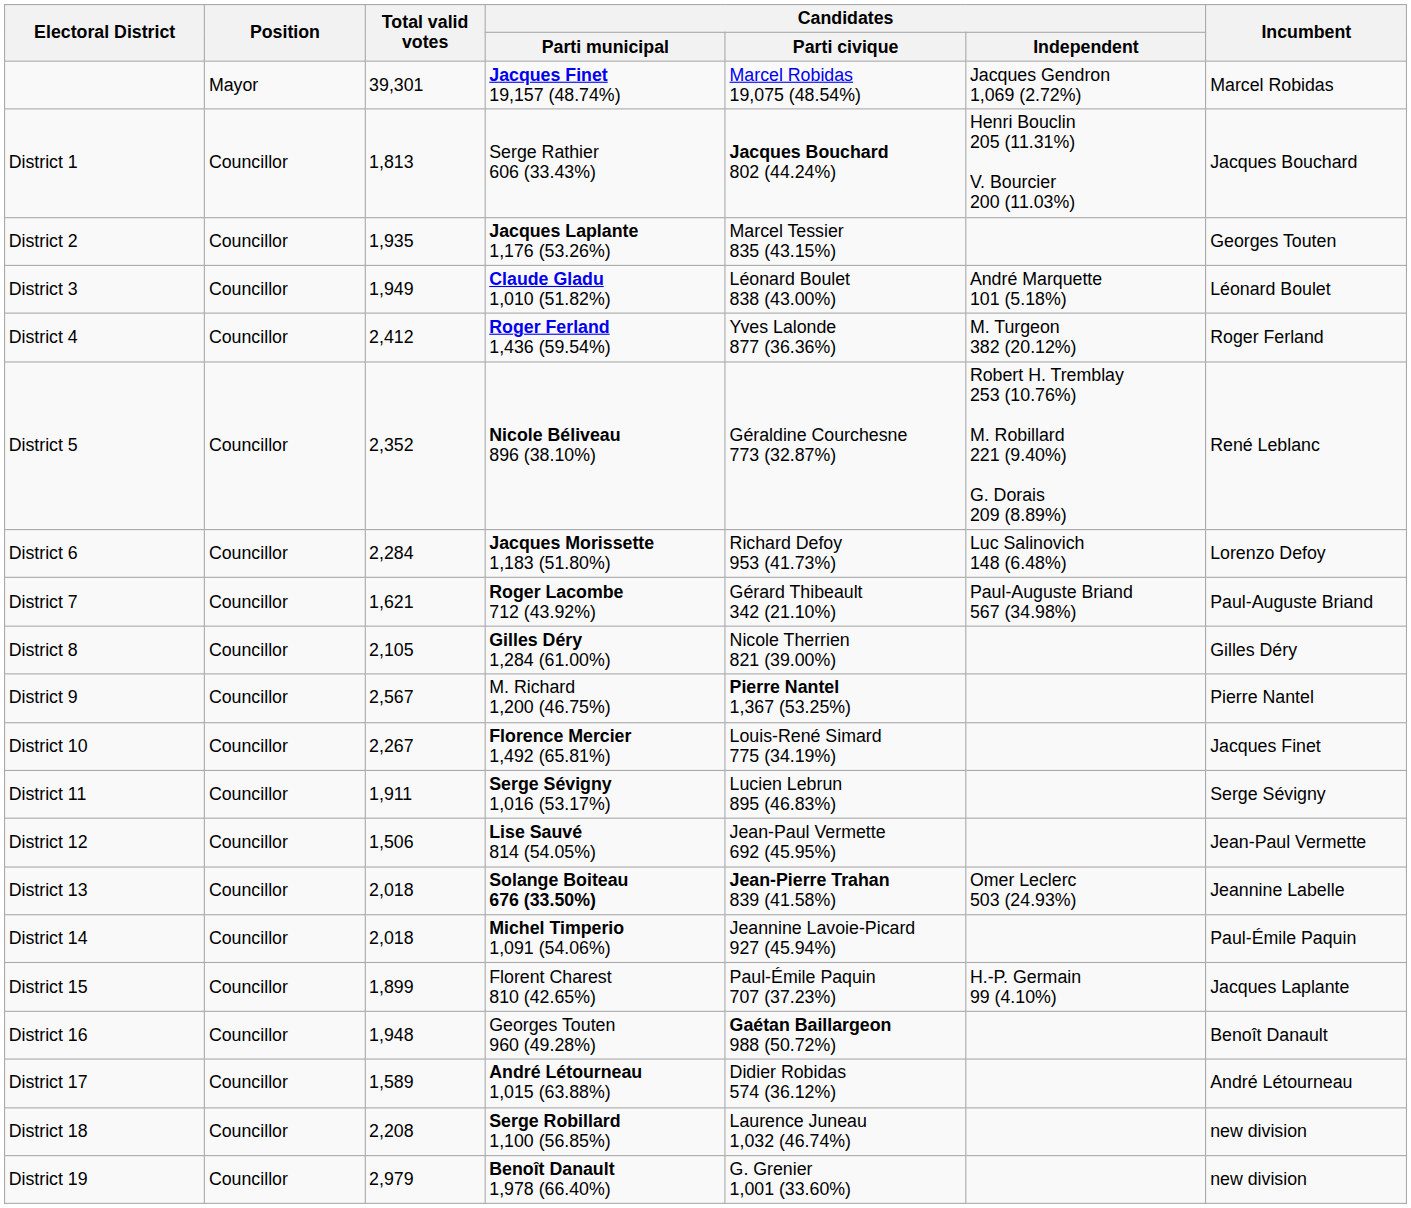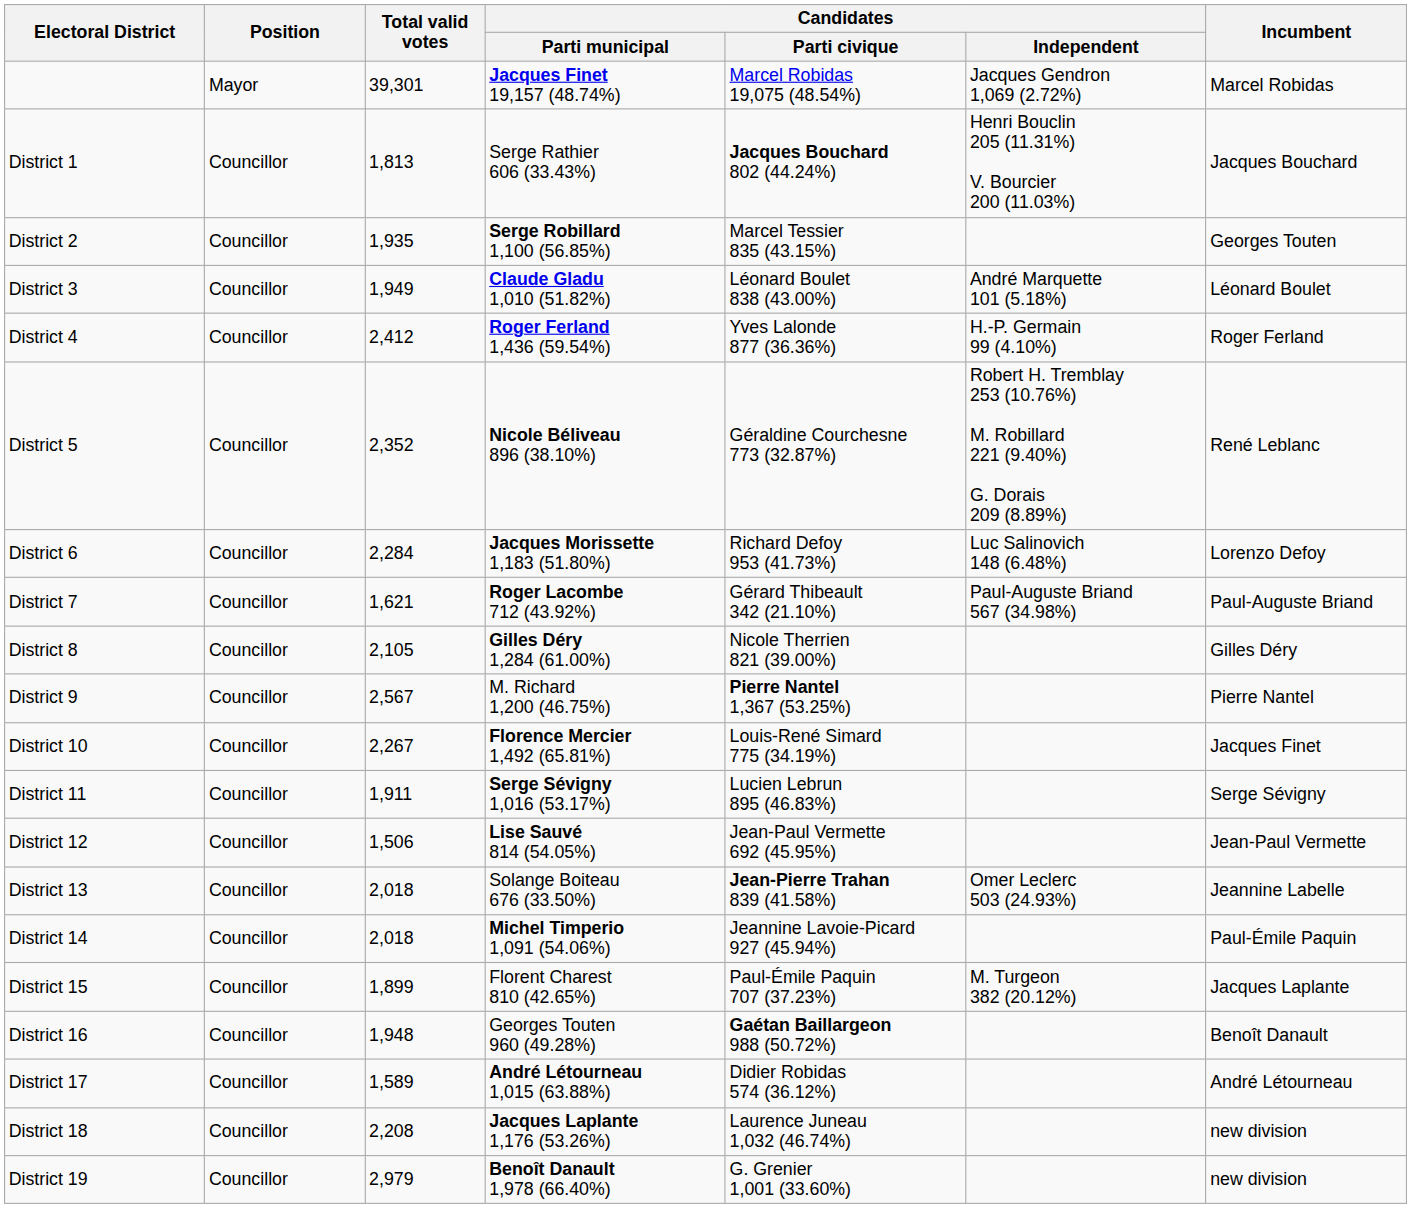District 2 | Candidates / Parti municipal: Jacques Laplante 1,176 (53.26%) -> Serge Robillard 1,100 (56.85%)
District 4 | Candidates / Independent: M. Turgeon 382 (20.12%) -> H.-P. Germain 99 (4.10%)
District 13 | Candidates / Parti municipal: bold -> normal
District 15 | Candidates / Independent: H.-P. Germain 99 (4.10%) -> M. Turgeon 382 (20.12%)
District 18 | Candidates / Parti municipal: Serge Robillard 1,100 (56.85%) -> Jacques Laplante 1,176 (53.26%)
